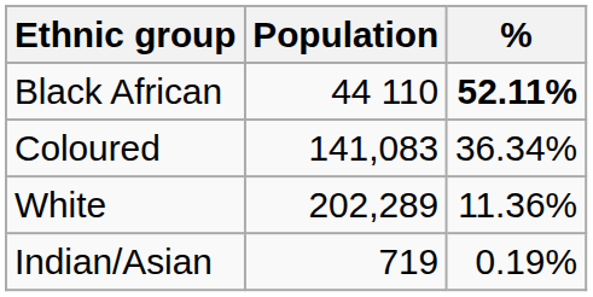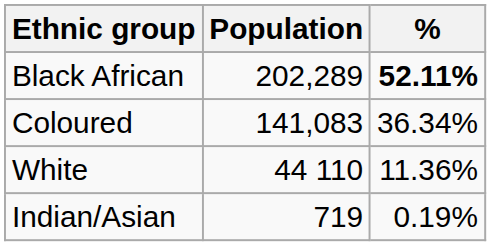Black African | Population: 44 110 -> 202,289
White | Population: 202,289 -> 44 110
